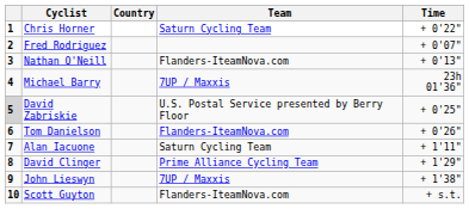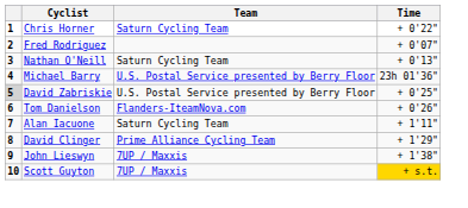- column: Country
Nathan O'Neill | Team: Flanders-IteamNova.com -> Saturn Cycling Team
Michael Barry | Team: 7UP / Maxxis -> U.S. Postal Service presented by Berry Floor
Scott Guyton | Team: Flanders-IteamNova.com -> 7UP / Maxxis
Scott Guyton | Time: no background -> gold background
